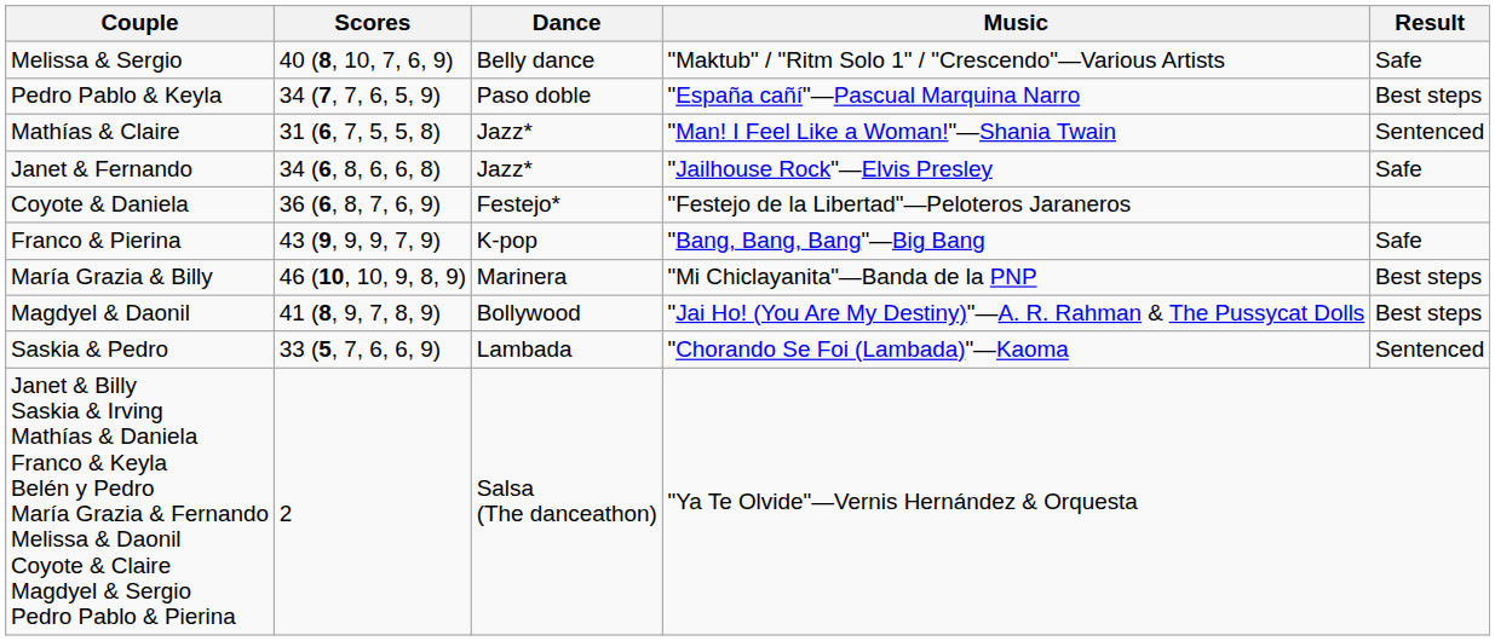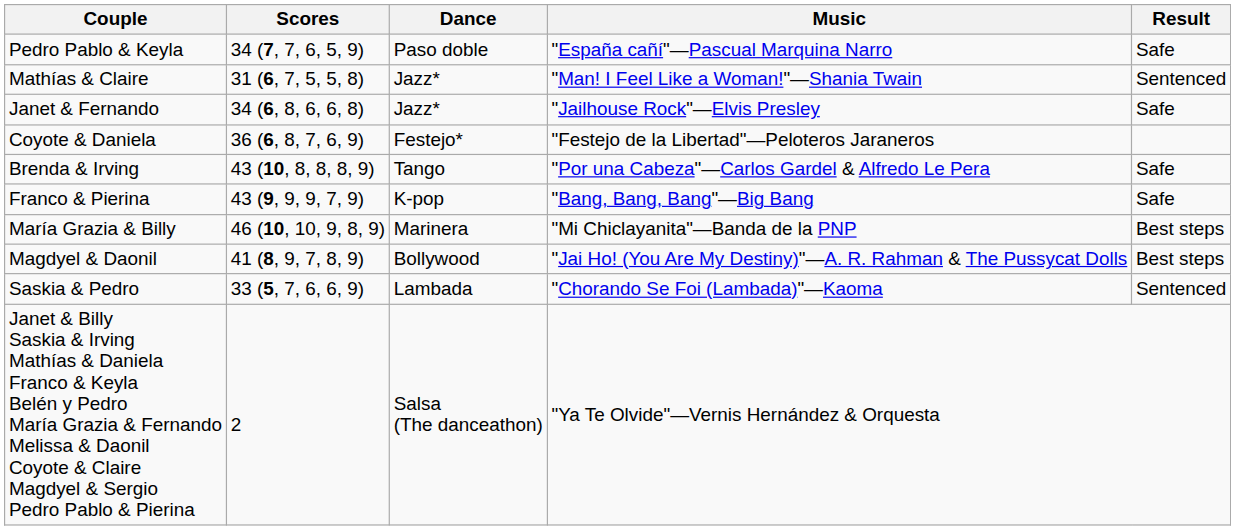- row: Melissa & Sergio | 40 (8, 10, 7, 6, 9) | Belly dance | "Maktub" / "Ritm Solo 1" / "Crescendo"—Various Artists | Safe
Pedro Pablo & Keyla | Result: Best steps -> Safe
+ row: Brenda & Irving | 43 (10, 8, 8, 8, 9) | Tango | "Por una Cabeza"—Carlos Gardel & Alfredo Le Pera | Safe
